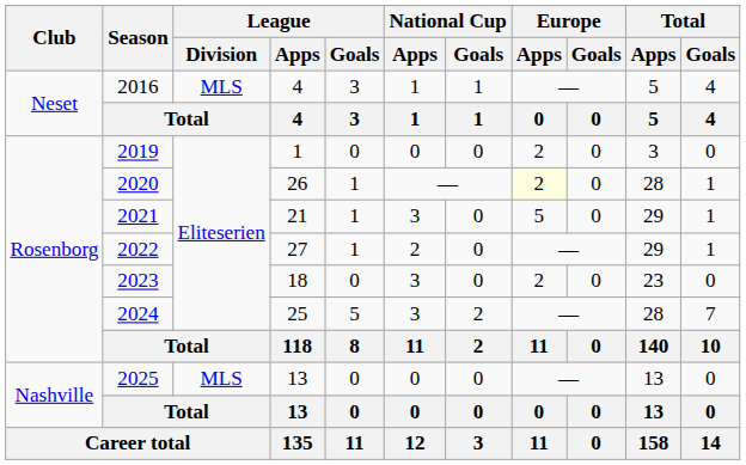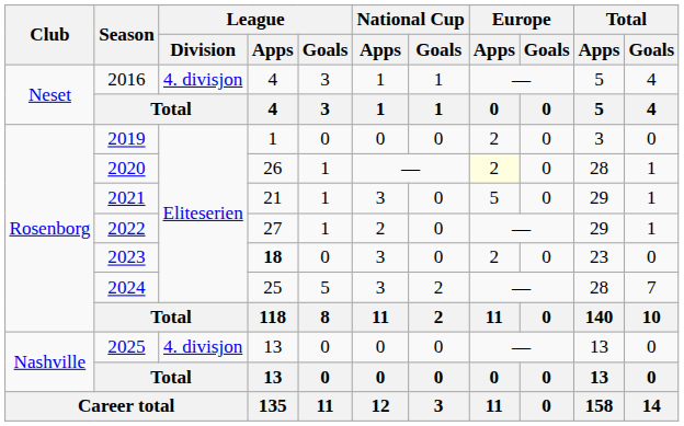2016 | League / Division: MLS -> 4. divisjon
2023 | League / Apps: normal -> bold
2025 | League / Division: MLS -> 4. divisjon
